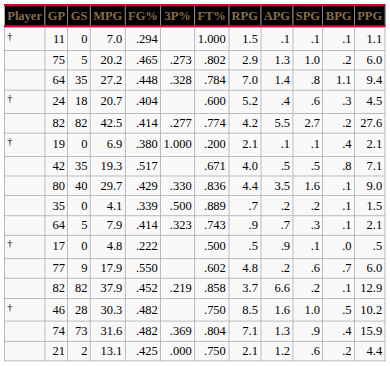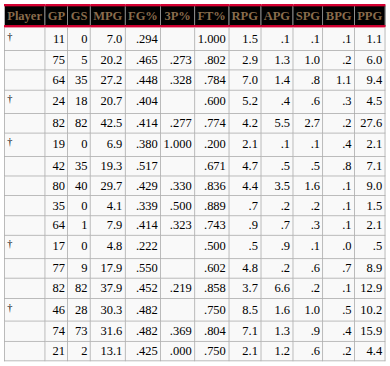19.3 | RPG: 4.0 -> 4.7
7.9 | GS: 5 -> 1
17.9 | PPG: 6.0 -> 8.9
